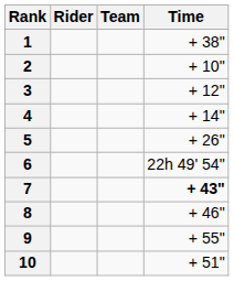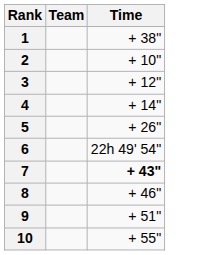- column: Rider
9 | Time: + 55" -> + 51"
10 | Time: + 51" -> + 55"
